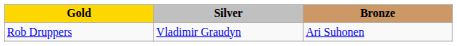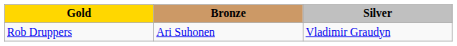columns swapped: Silver <-> Bronze
